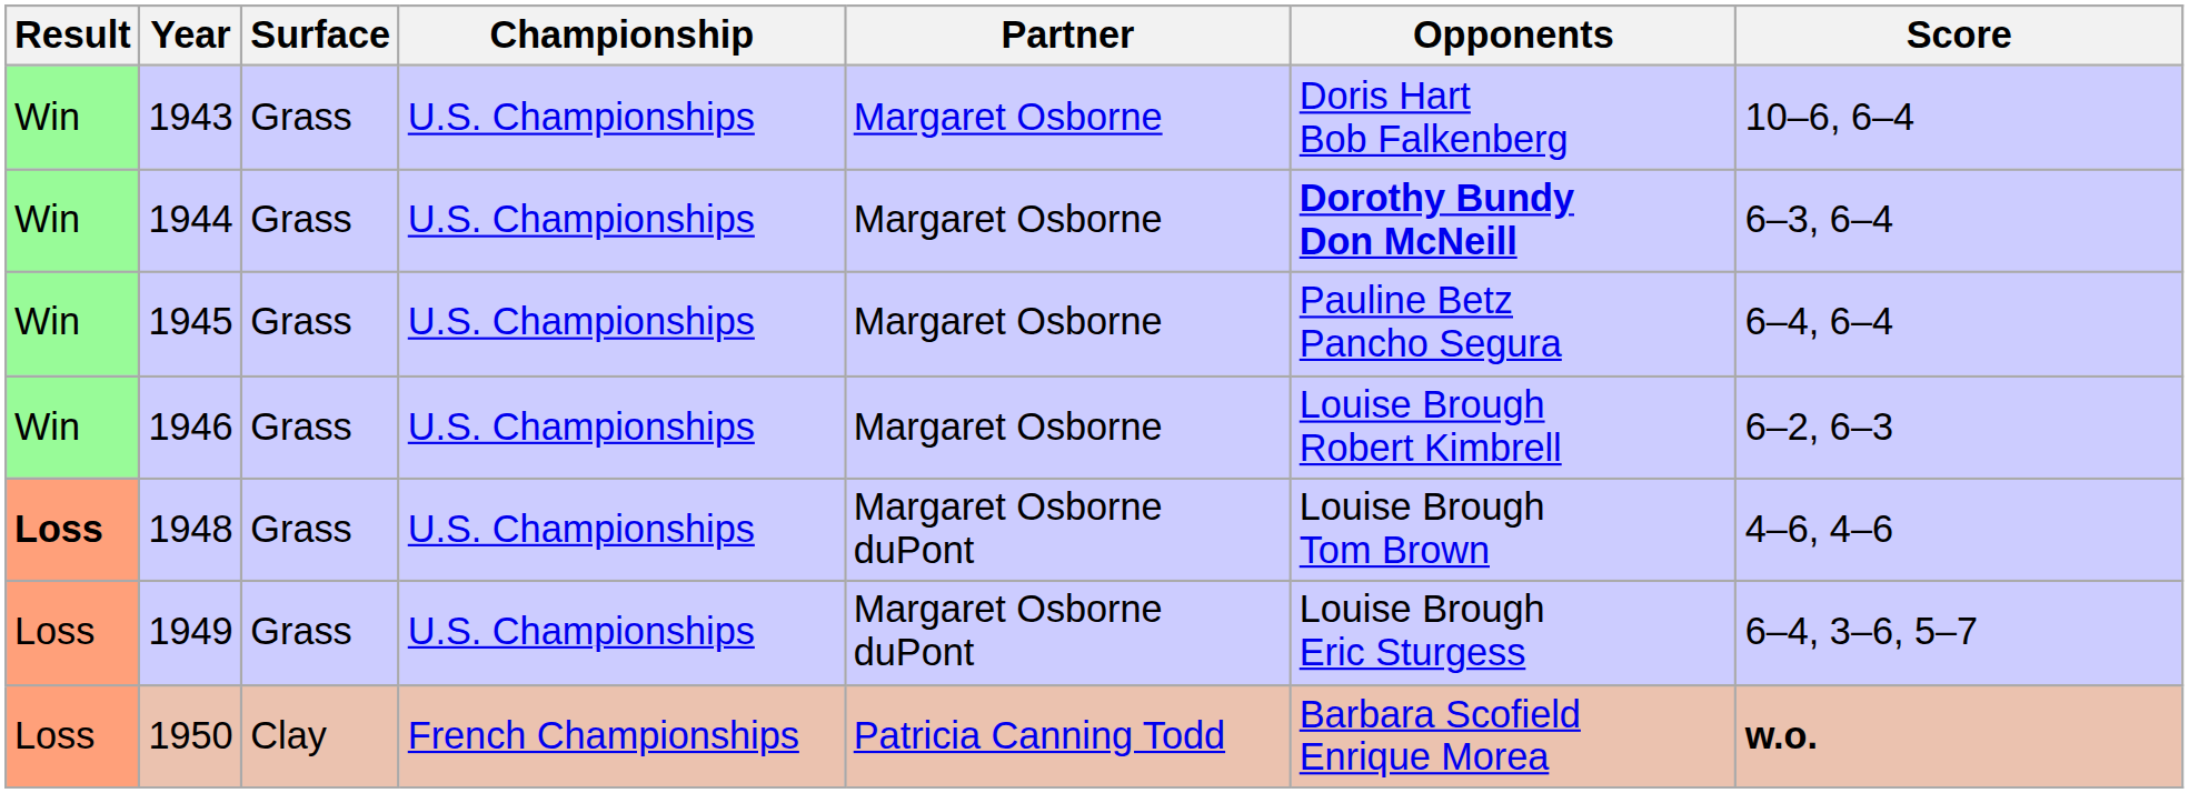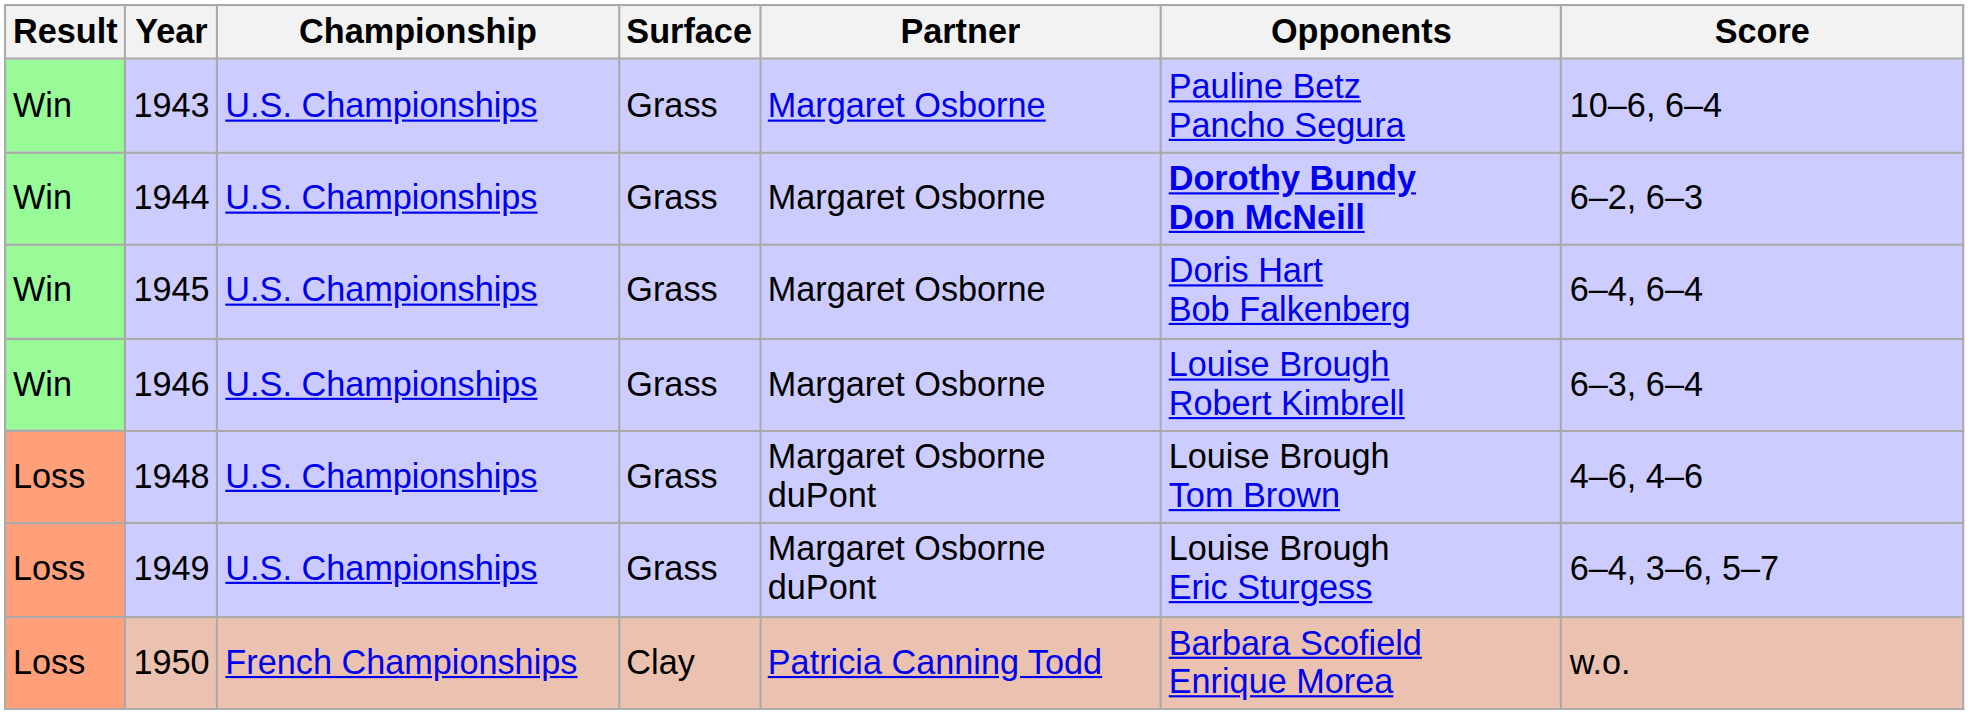columns swapped: Championship <-> Surface
1943 | Opponents: Doris Hart Bob Falkenberg -> Pauline Betz Pancho Segura
1944 | Score: 6–3, 6–4 -> 6–2, 6–3
1945 | Opponents: Pauline Betz Pancho Segura -> Doris Hart Bob Falkenberg
1946 | Score: 6–2, 6–3 -> 6–3, 6–4
1948 | Result: bold -> normal
1950 | Score: bold -> normal
